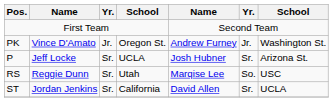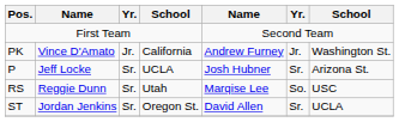PK | column 4: Oregon St. -> California
ST | column 4: California -> Oregon St.
